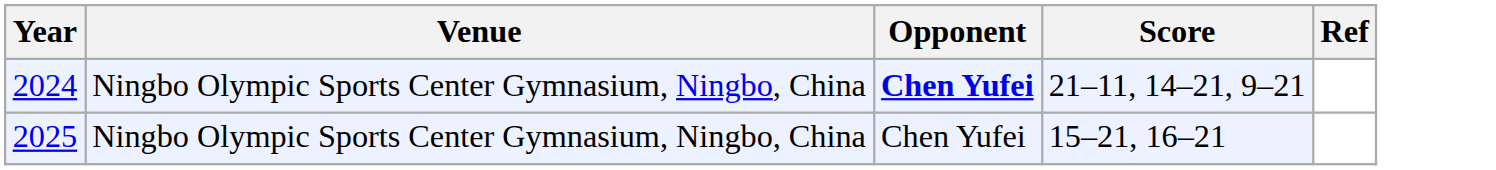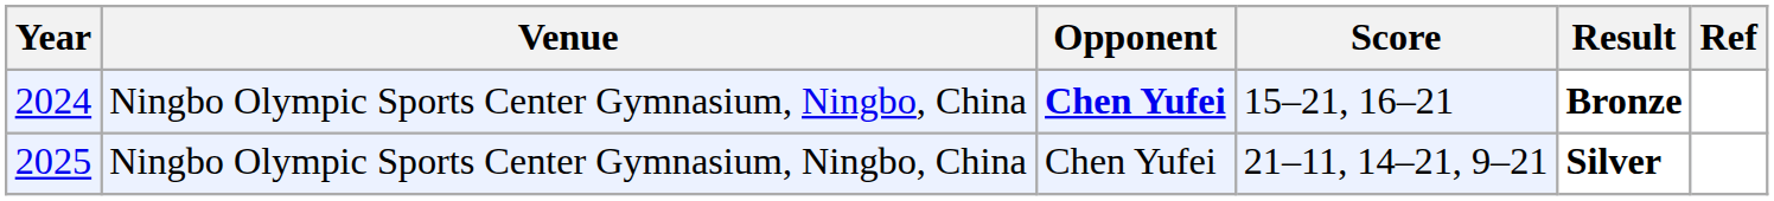+ column: Result | Bronze | Silver
2024 | Score: 21–11, 14–21, 9–21 -> 15–21, 16–21
2025 | Score: 15–21, 16–21 -> 21–11, 14–21, 9–21
